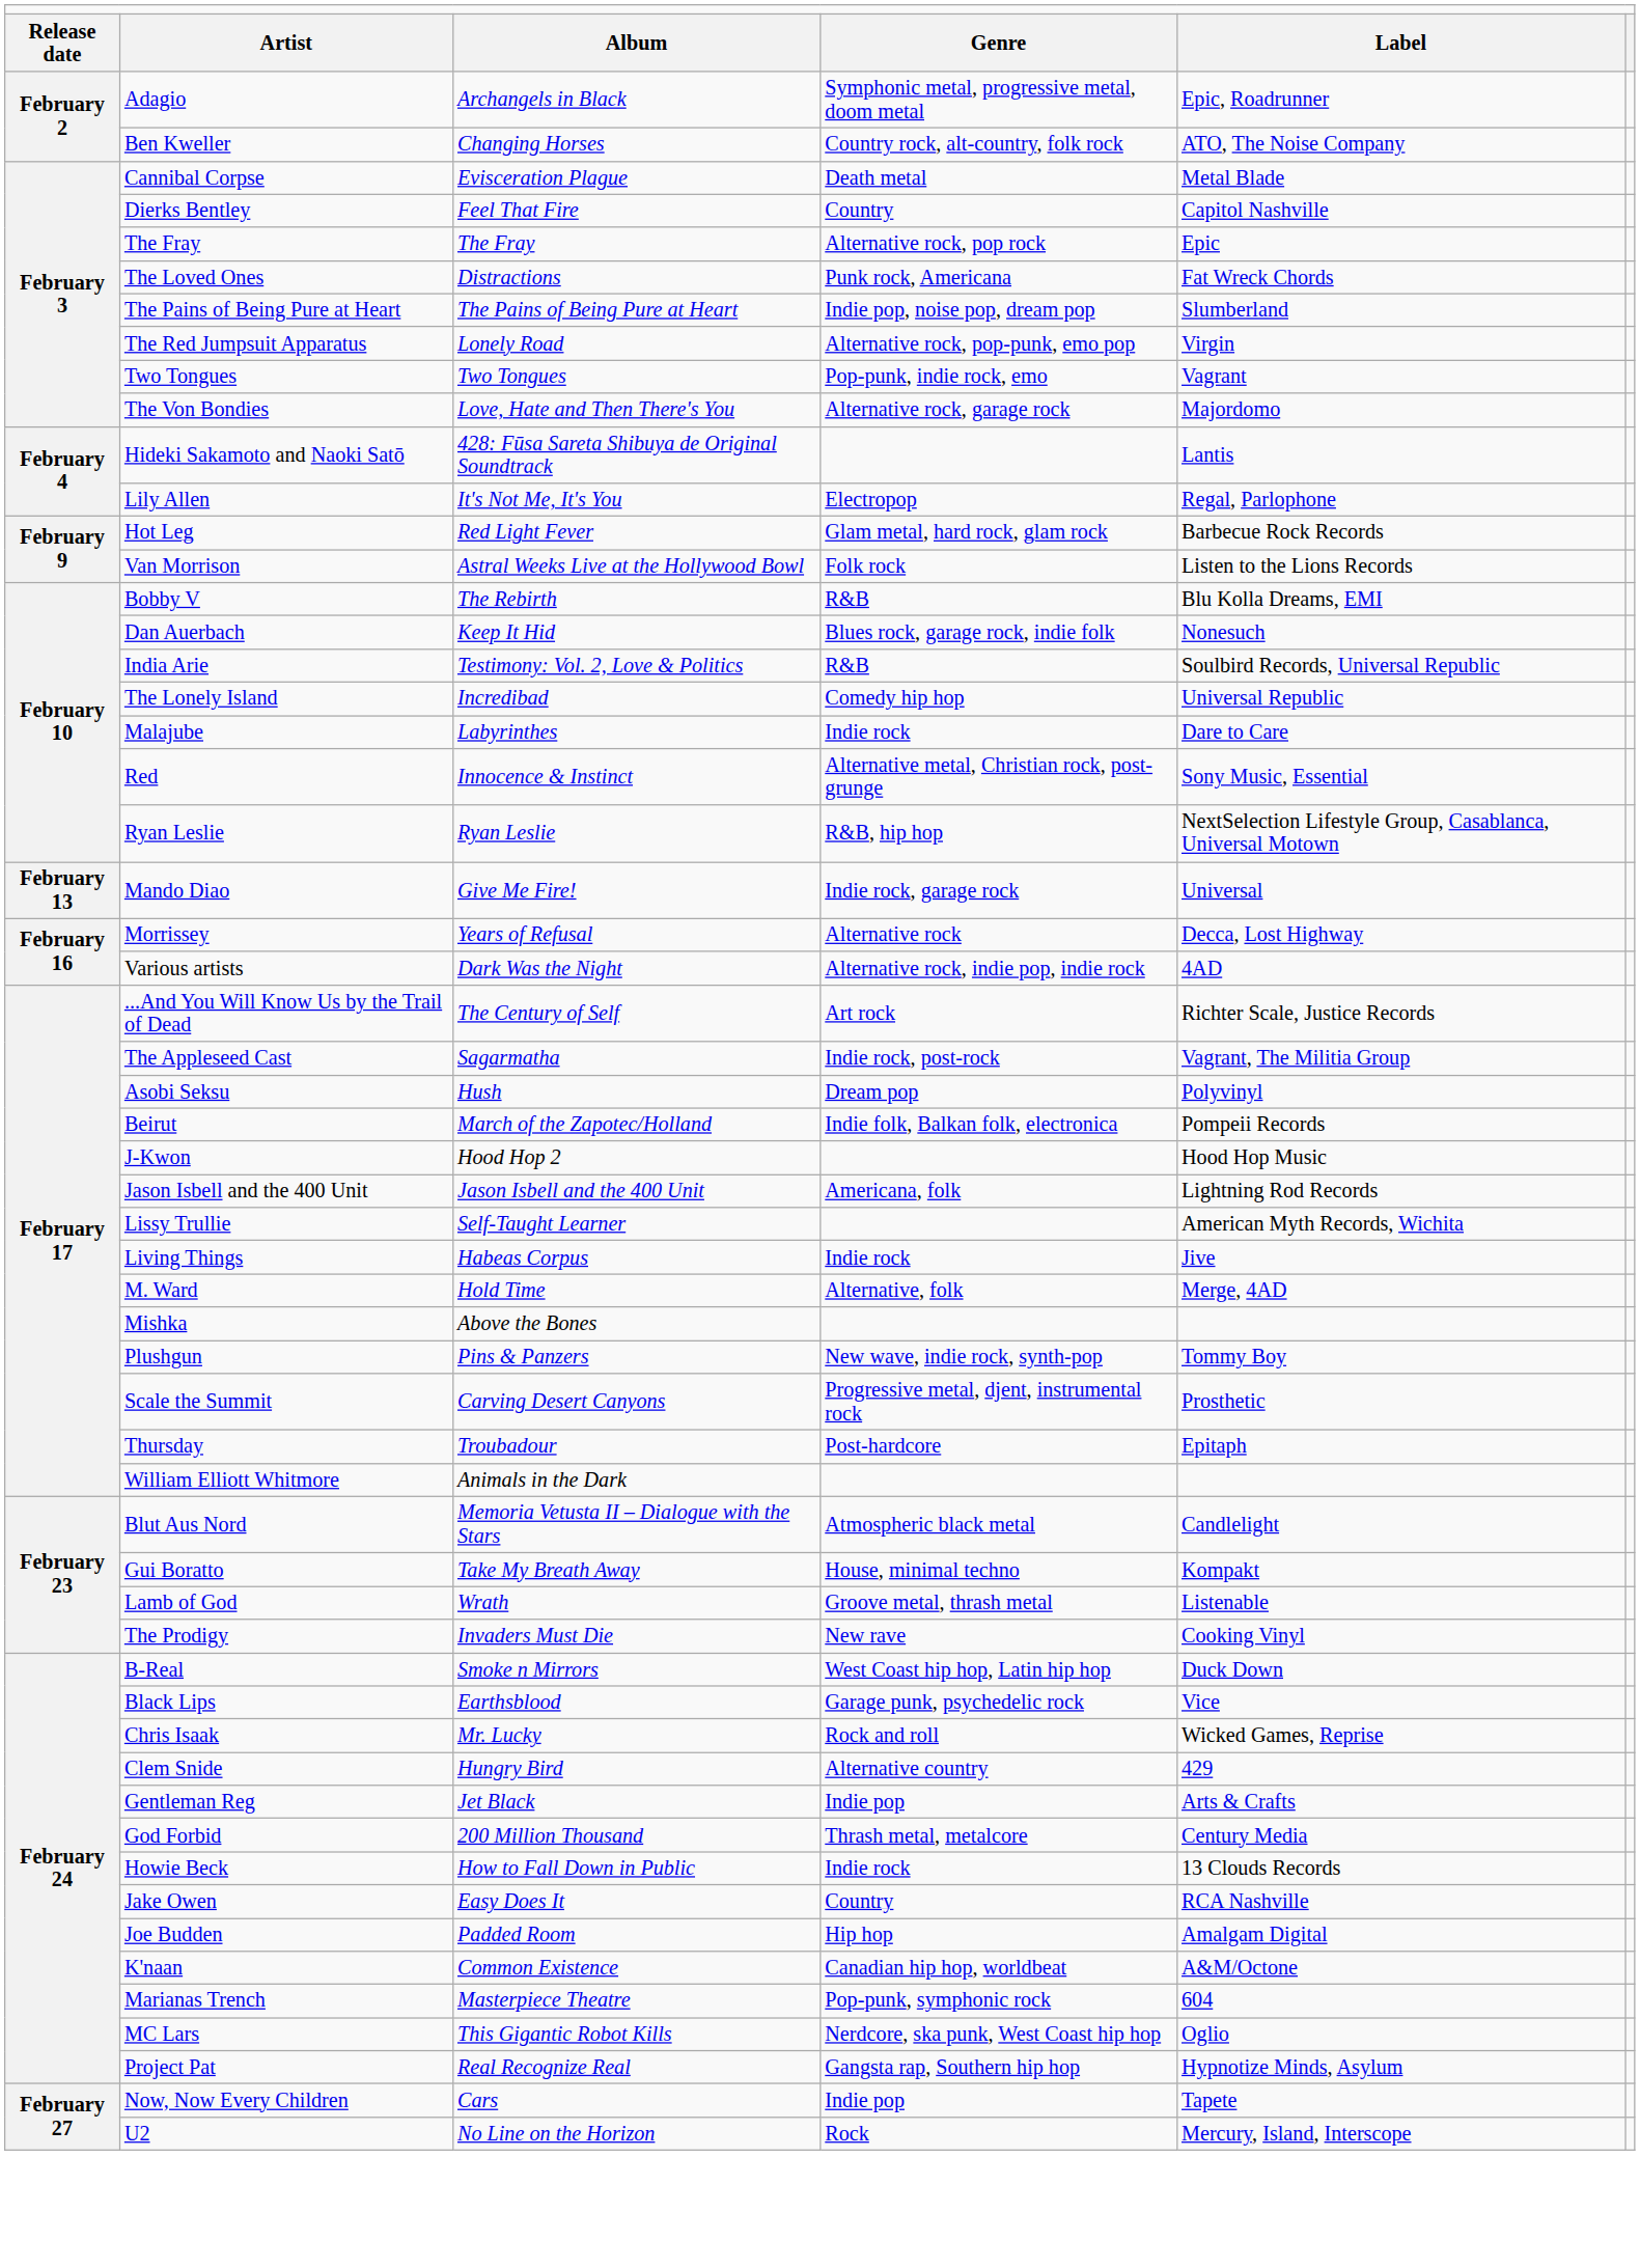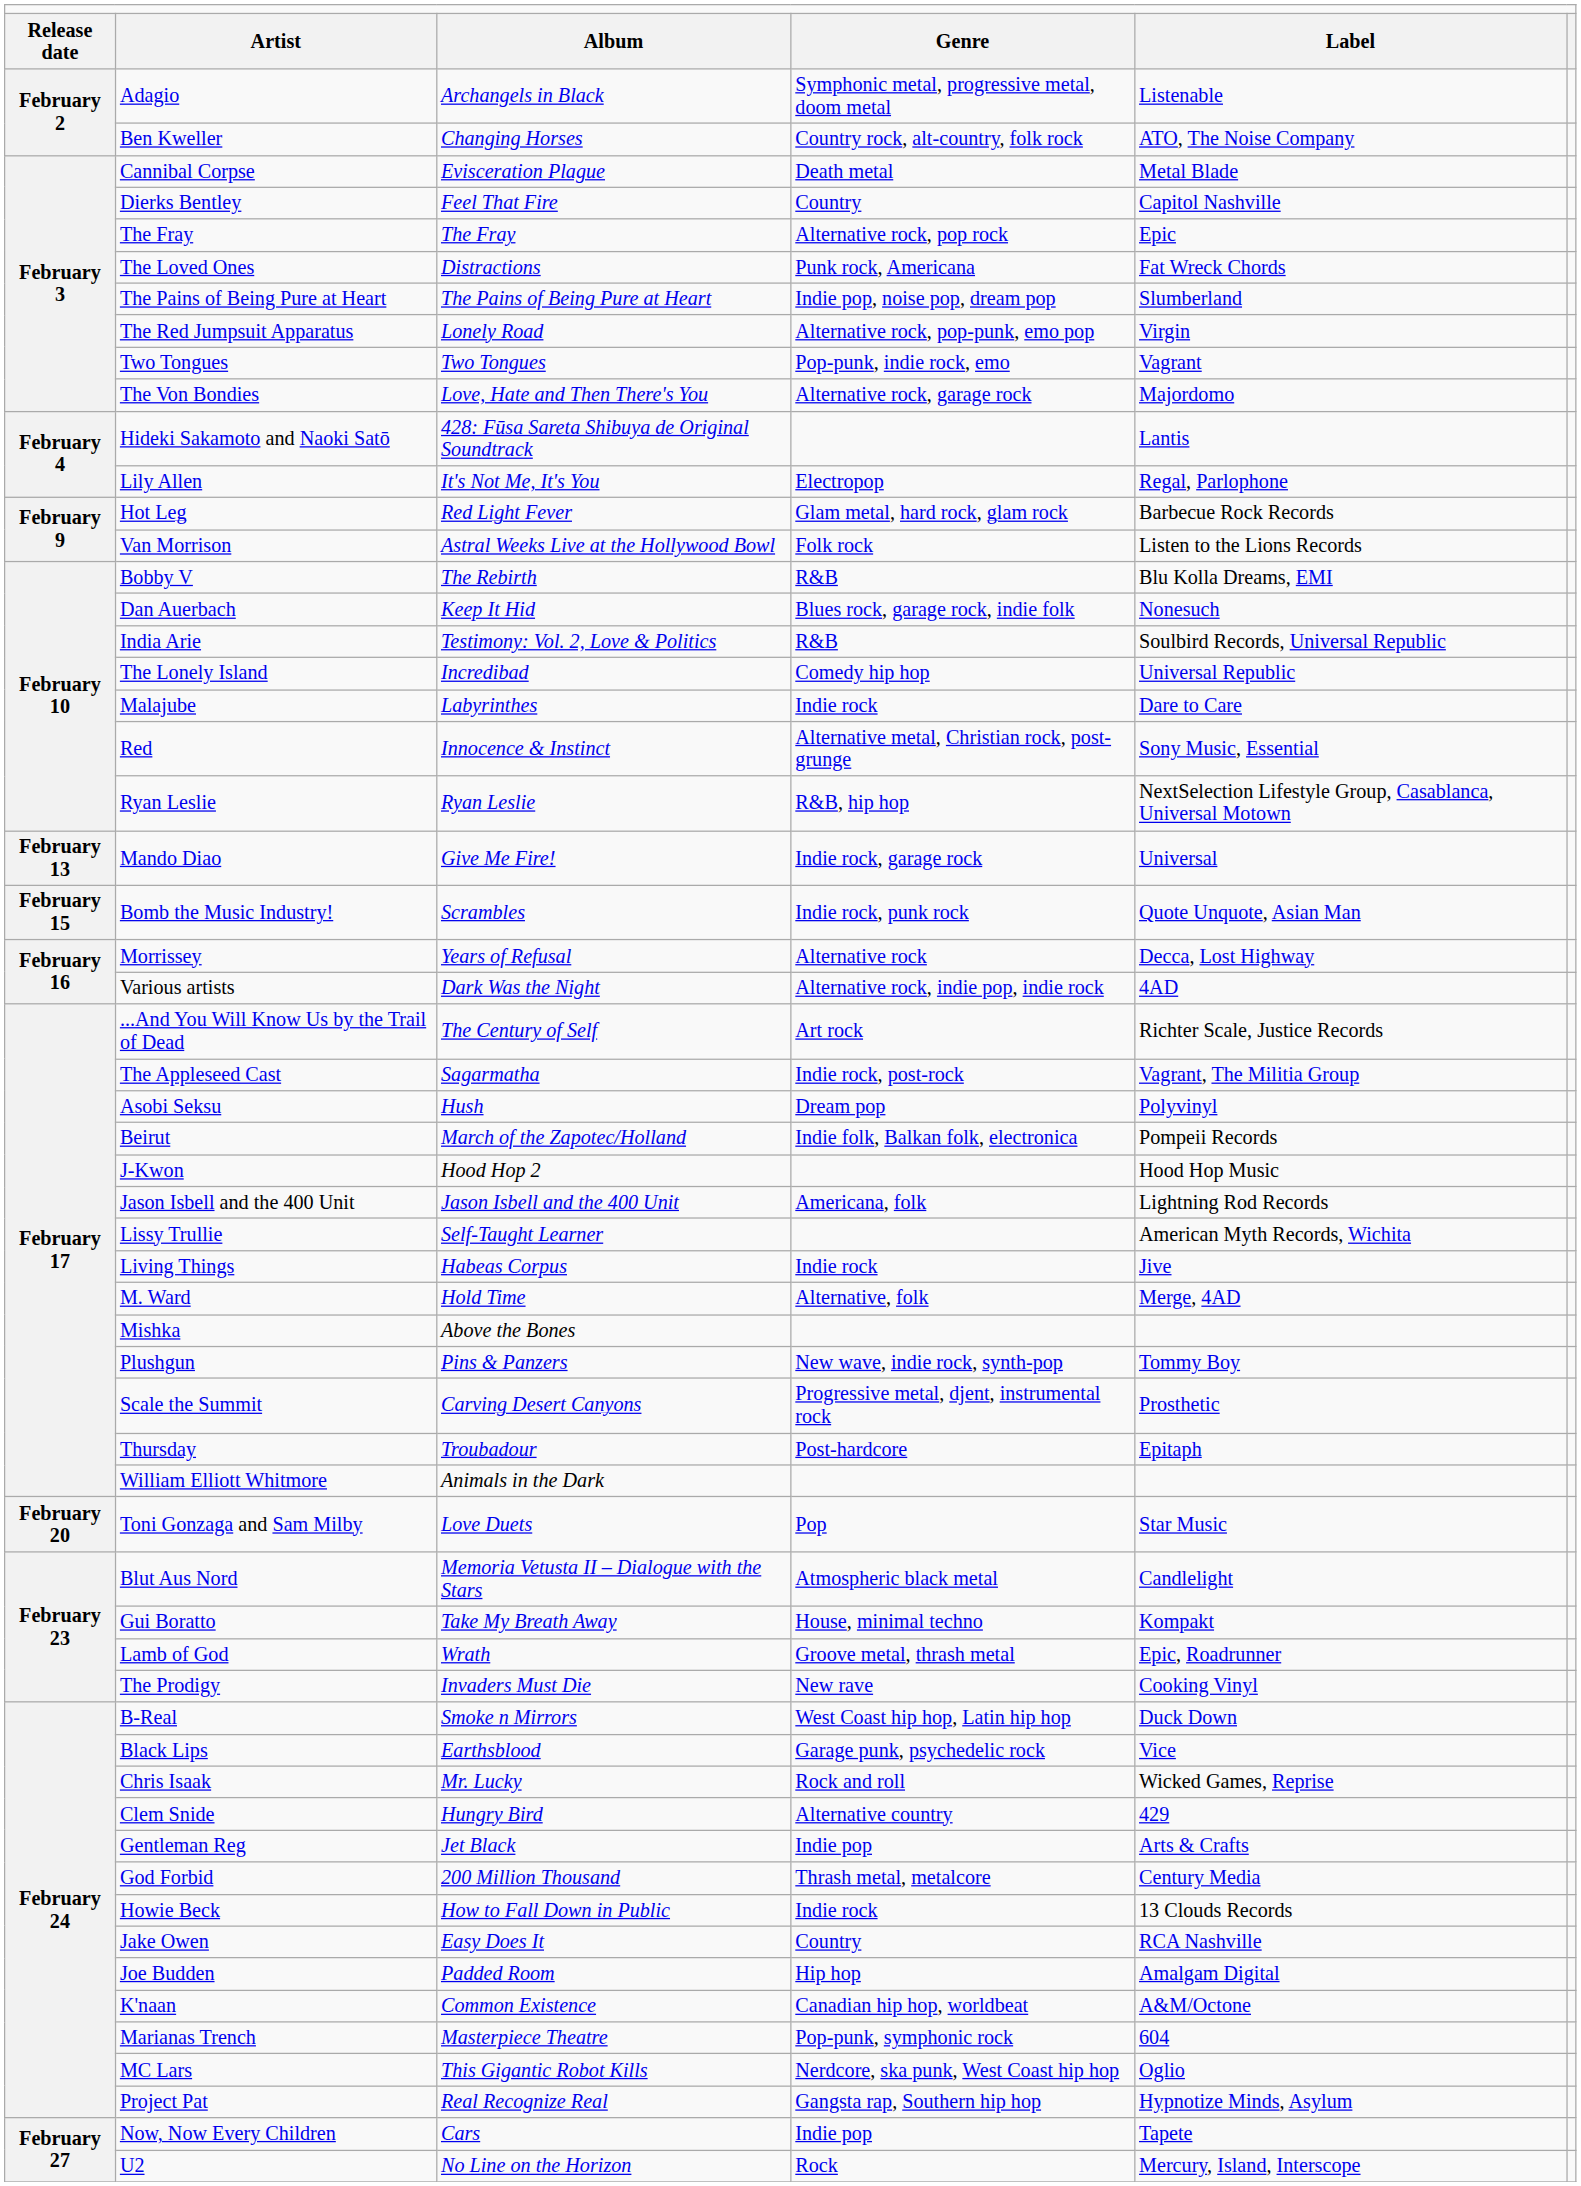Adagio | column 5: Epic, Roadrunner -> Listenable
+ row: February 15 | Bomb the Music Industry! | Scrambles | Indie rock, punk rock | Quote Unquote, Asian Man
+ row: February 20 | Toni Gonzaga and Sam Milby | Love Duets | Pop | Star Music
Lamb of God | column 5: Listenable -> Epic, Roadrunner
